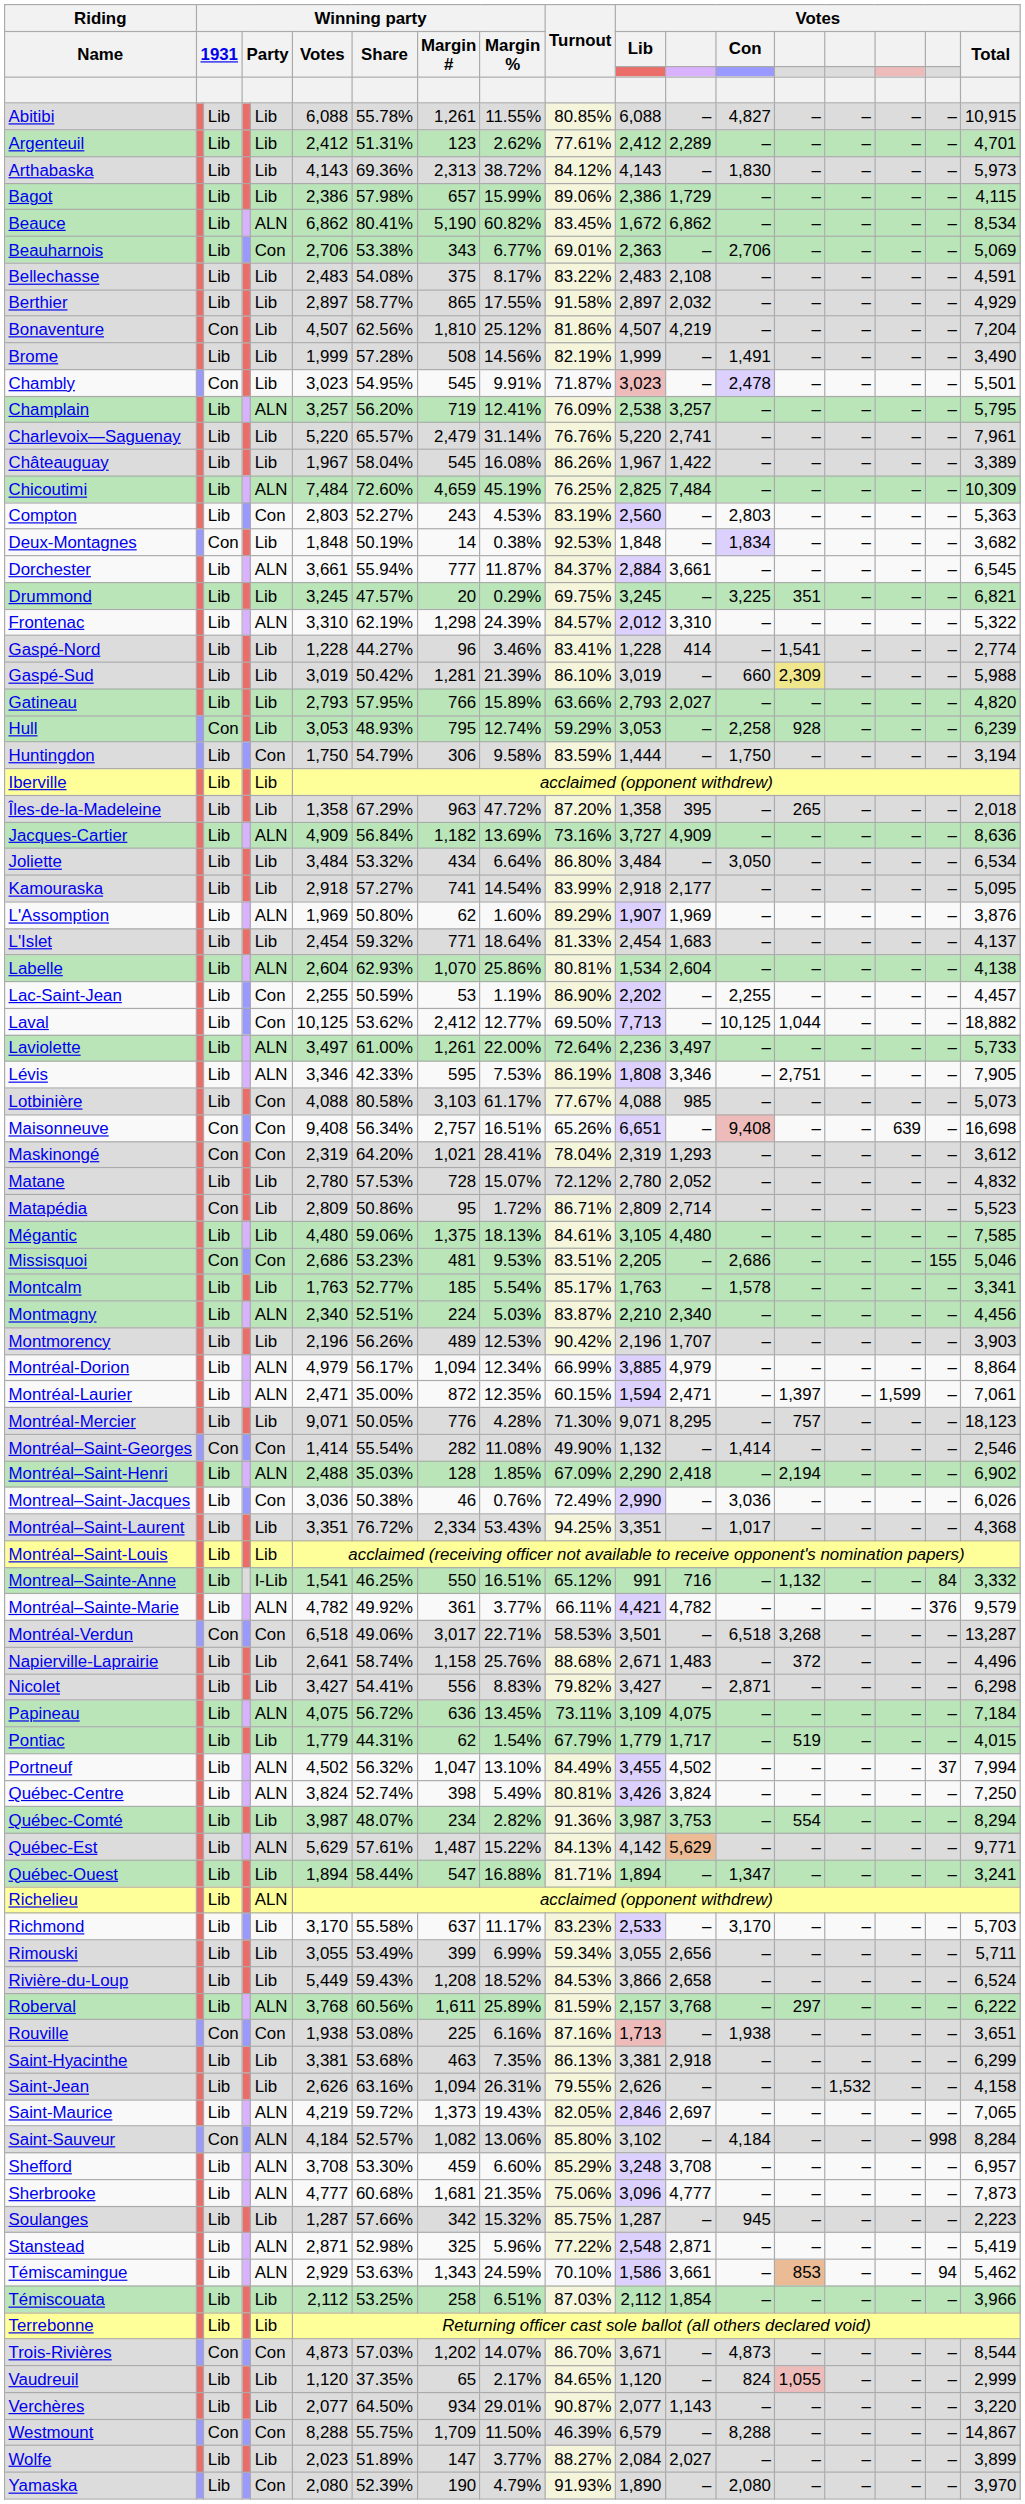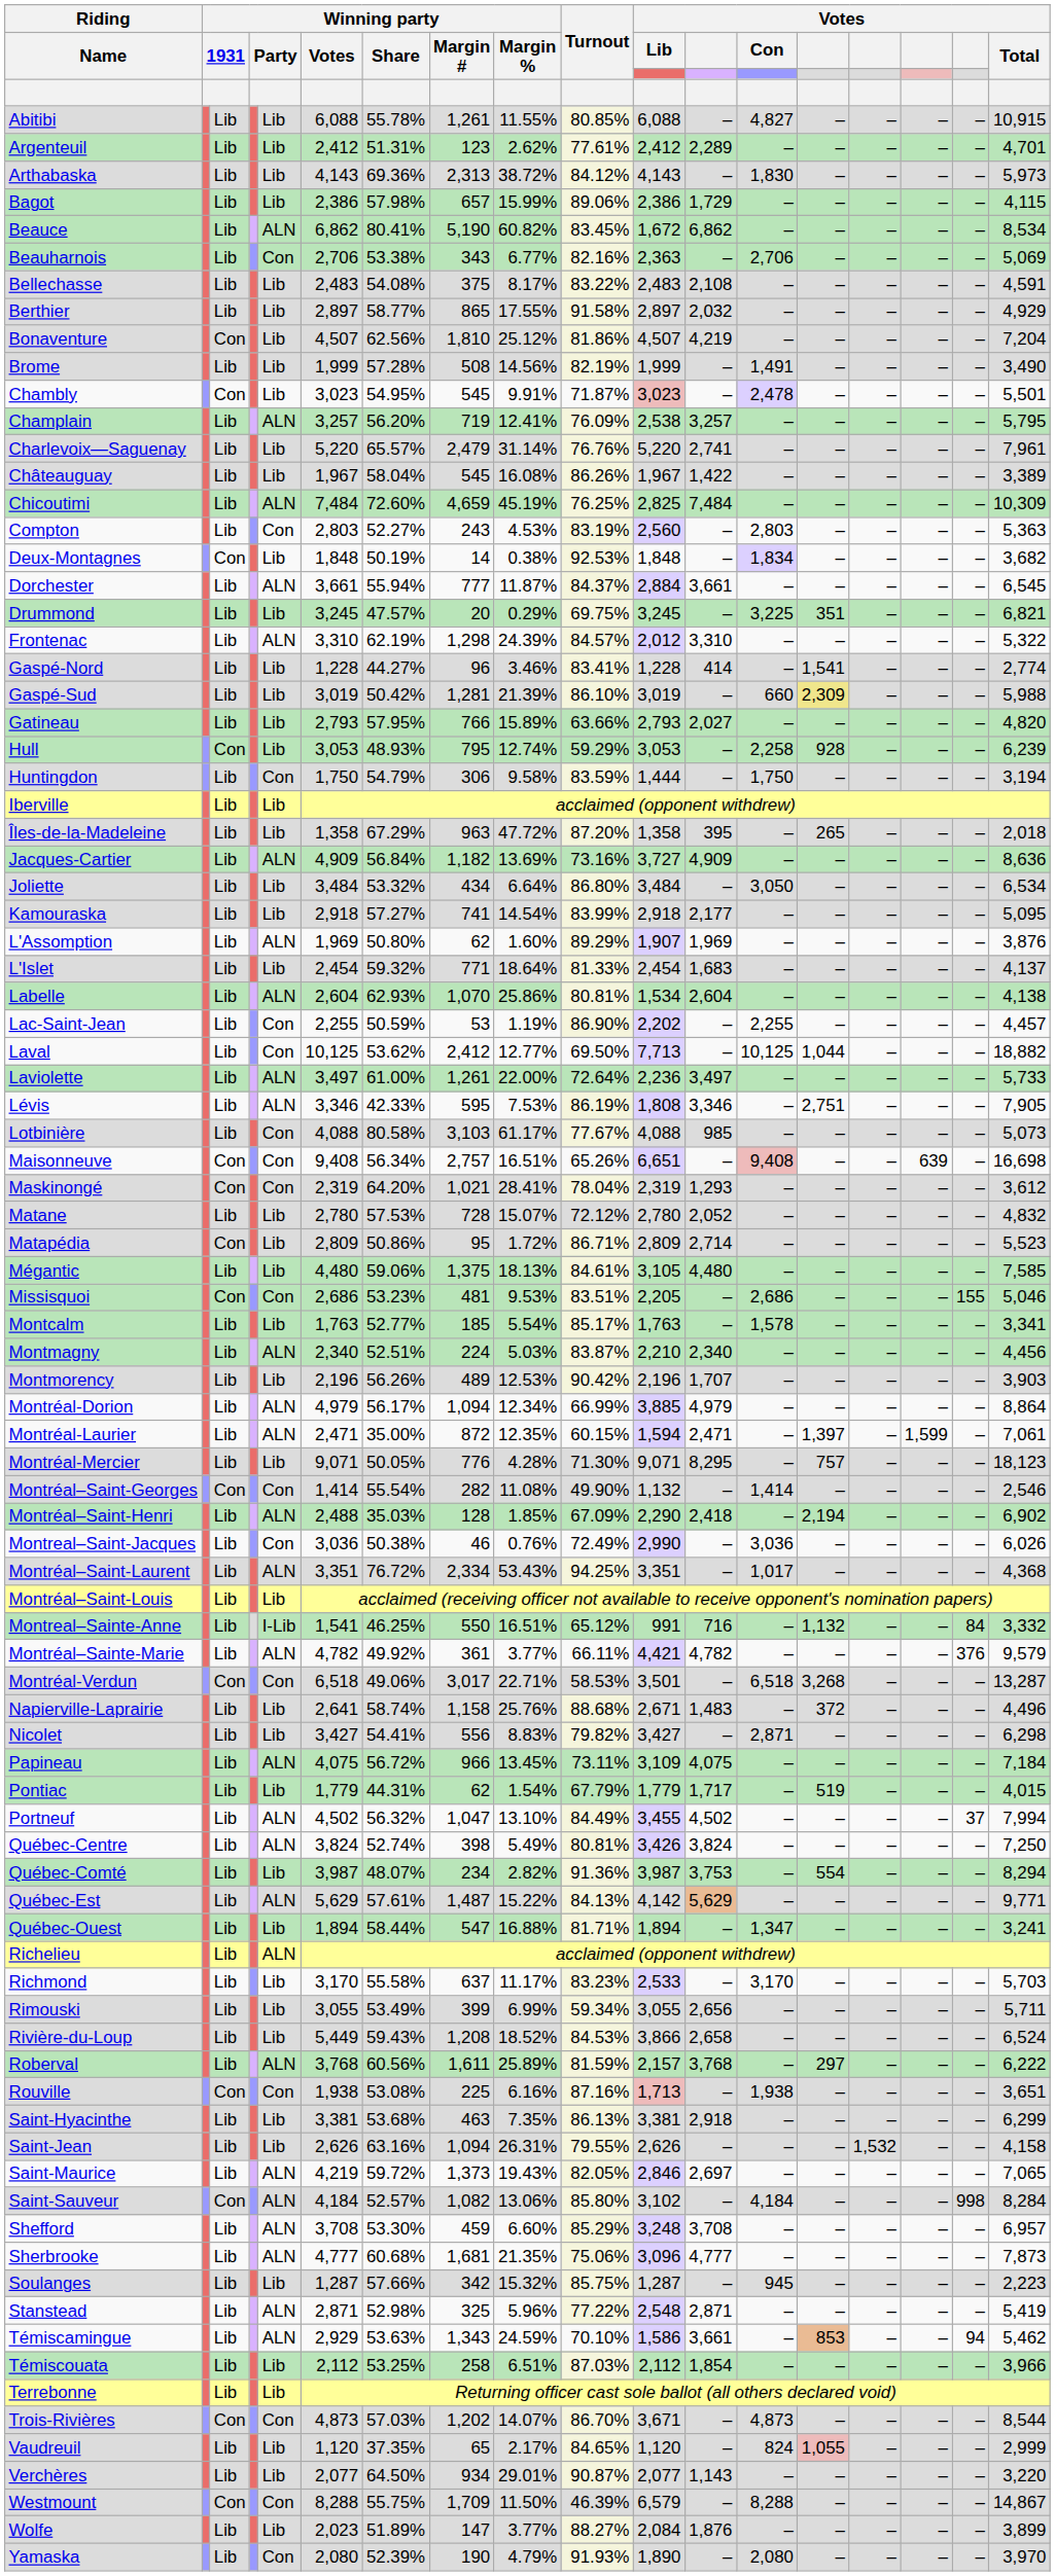Beauharnois | Turnout: 69.01% -> 82.16%
Montréal–Saint-Laurent | column 5: Lib -> ALN
Papineau | Winning party / Margin #: 636 -> 966
Wolfe | column 12: 2,027 -> 1,876
